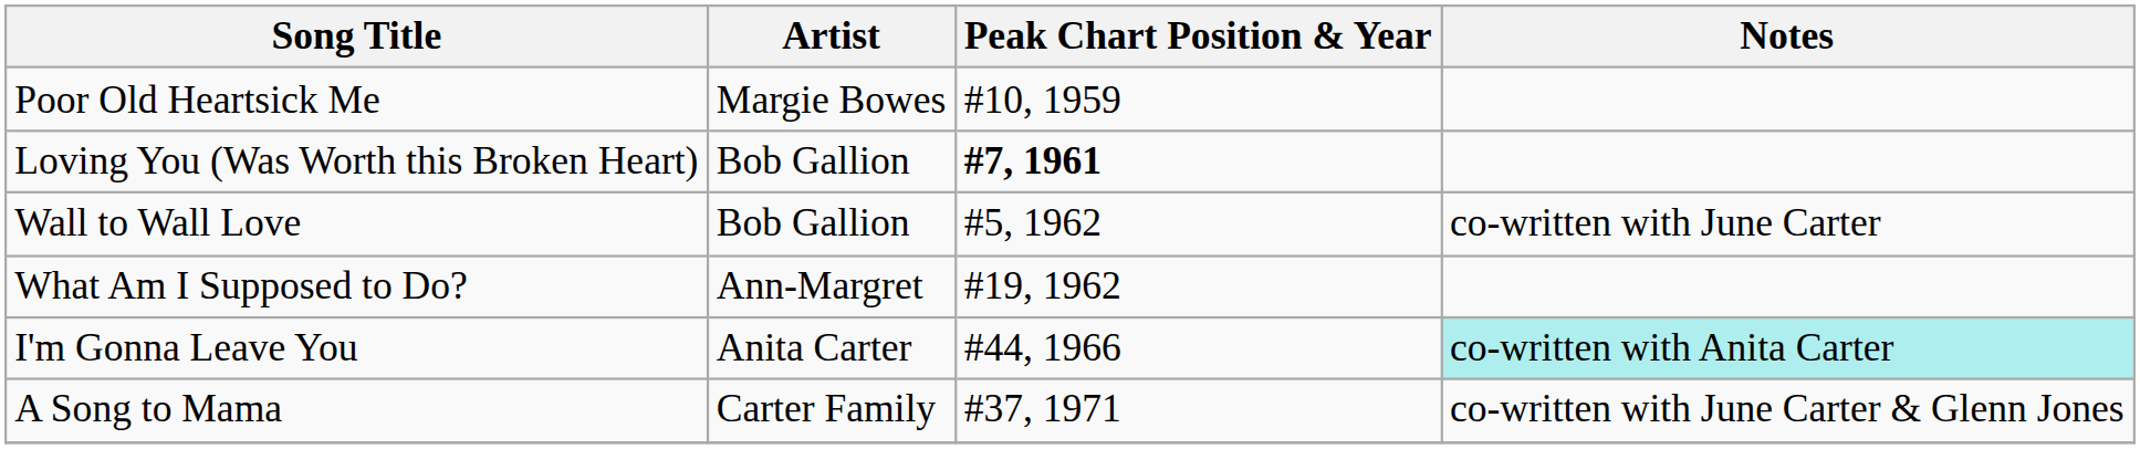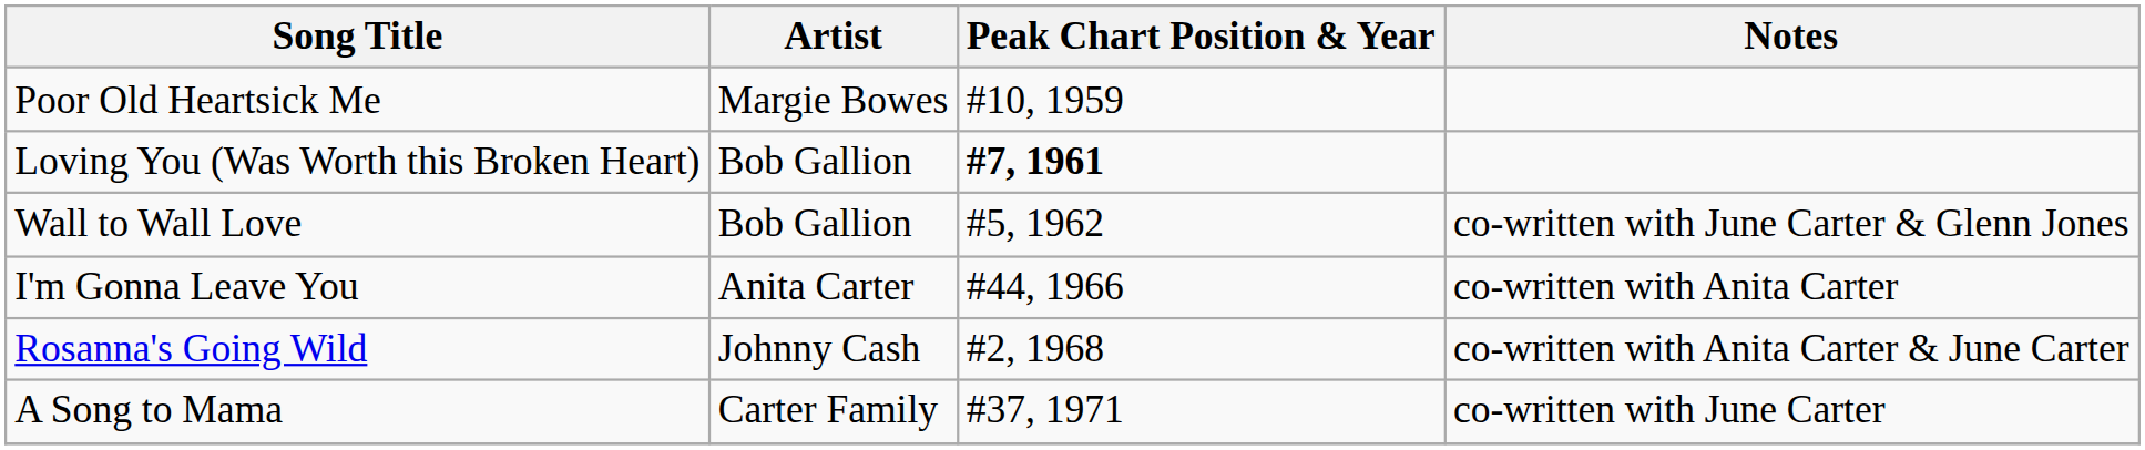Wall to Wall Love | Notes: co-written with June Carter -> co-written with June Carter & Glenn Jones
- row: What Am I Supposed to Do? | Ann-Margret | #19, 1962
I'm Gonna Leave You | Notes: paleturquoise background -> no background
+ row: Rosanna's Going Wild | Johnny Cash | #2, 1968 | co-written with Anita Carter & June Carter
A Song to Mama | Notes: co-written with June Carter & Glenn Jones -> co-written with June Carter
